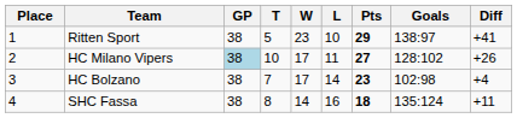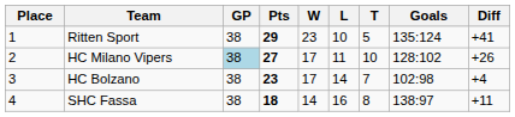columns swapped: Pts <-> T
Ritten Sport | Goals: 138:97 -> 135:124
SHC Fassa | Goals: 135:124 -> 138:97
